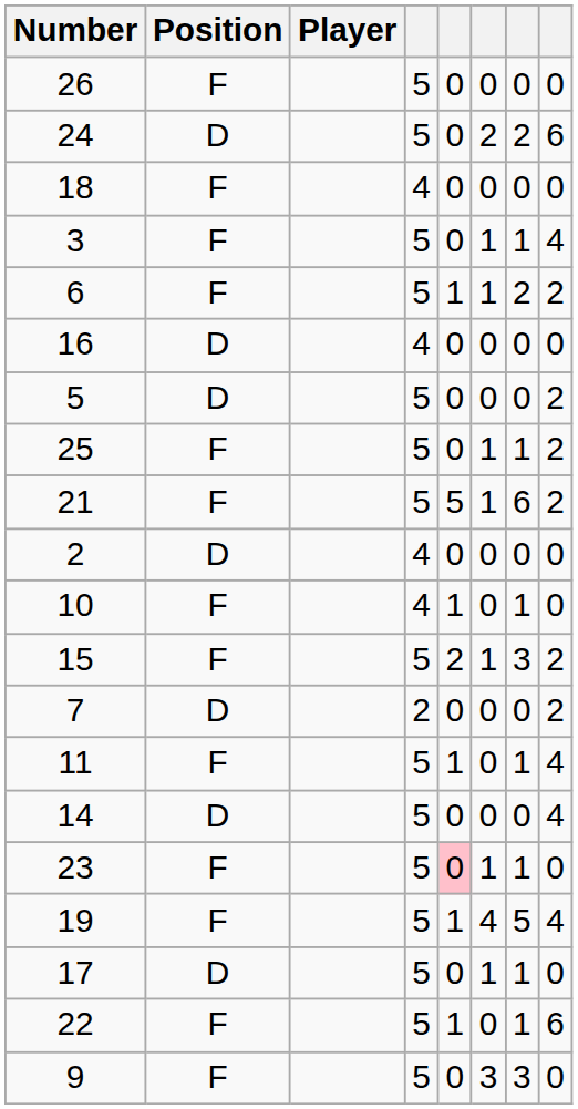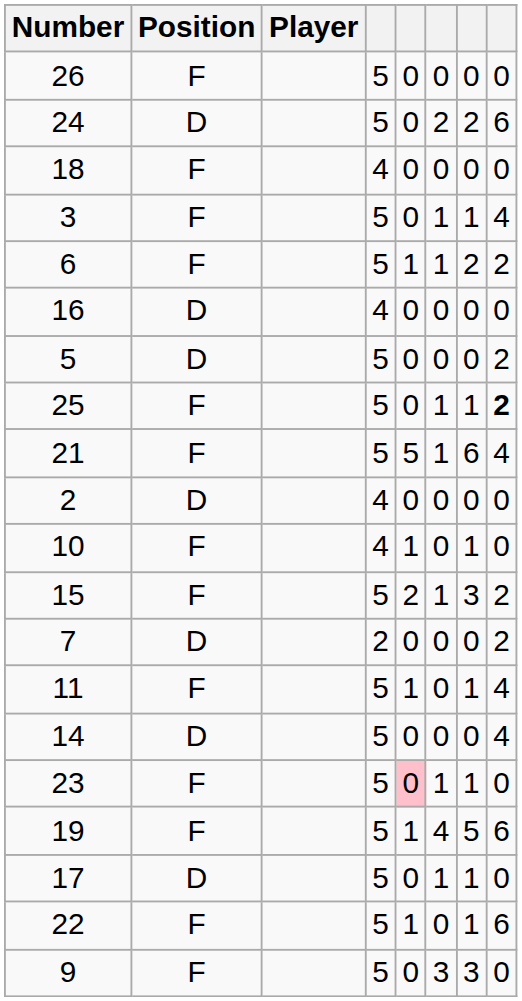25 | column 8: normal -> bold
21 | column 8: 2 -> 4
19 | column 8: 4 -> 6
